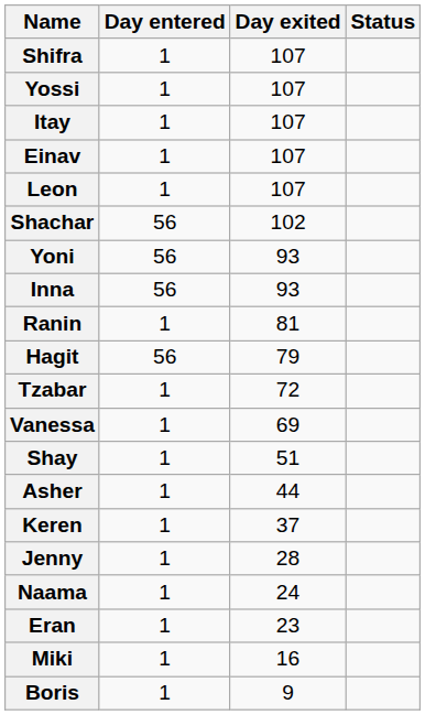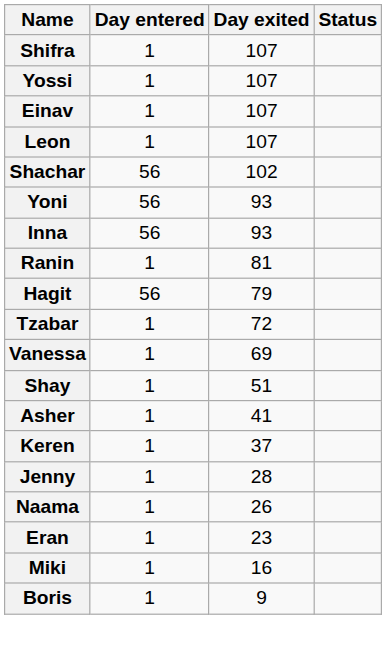- row: Itay | 1 | 107
Asher | Day exited: 44 -> 41
Naama | Day exited: 24 -> 26
